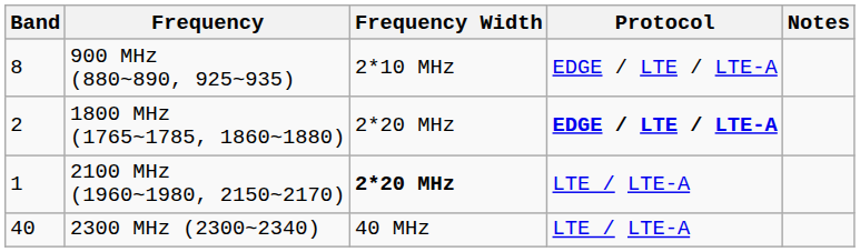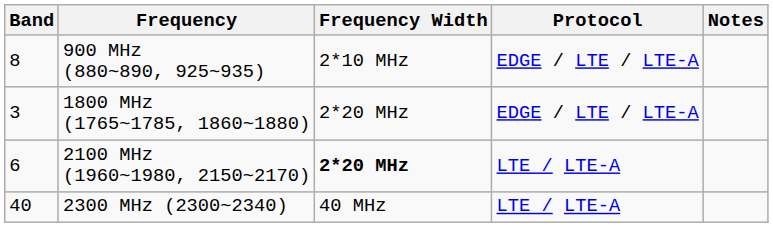1800 MHz (1765~1785, 1860~1880) | Band: 2 -> 3
1800 MHz (1765~1785, 1860~1880) | Protocol: bold -> normal
2100 MHz (1960~1980, 2150~2170) | Band: 1 -> 6
